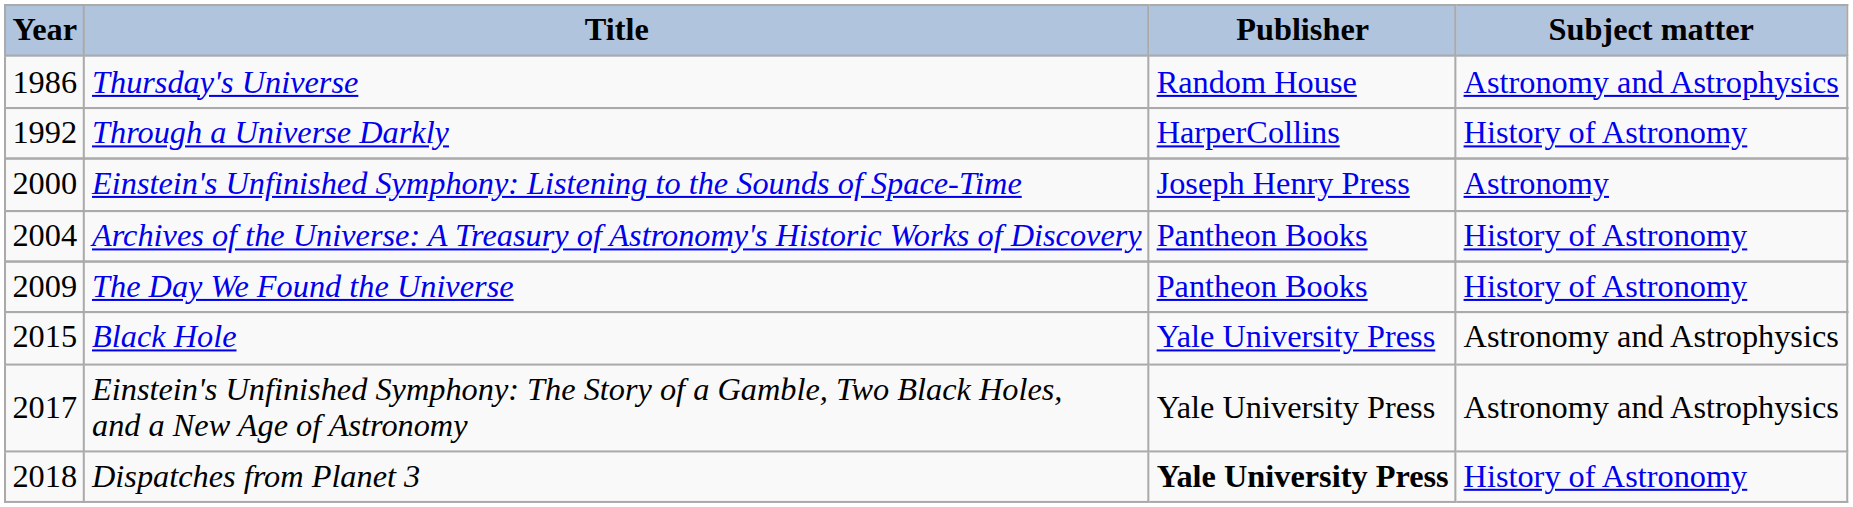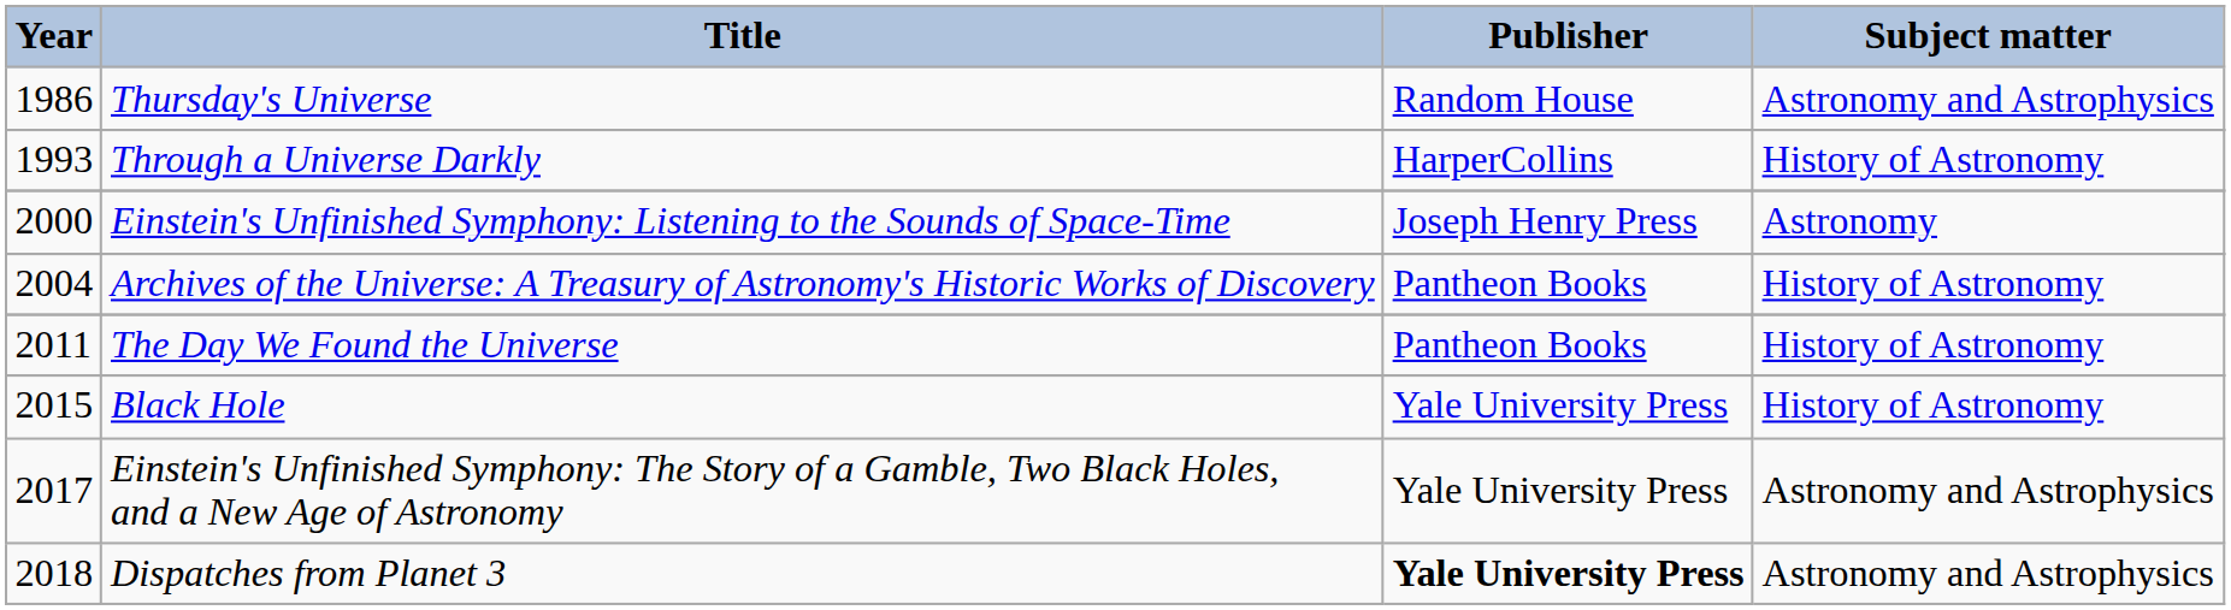Through a Universe Darkly | Year: 1992 -> 1993
The Day We Found the Universe | Year: 2009 -> 2011
Black Hole | Subject matter: Astronomy and Astrophysics -> History of Astronomy
Dispatches from Planet 3 | Subject matter: History of Astronomy -> Astronomy and Astrophysics
